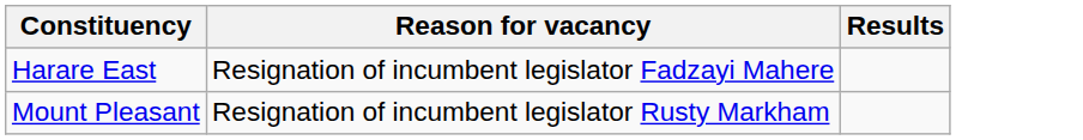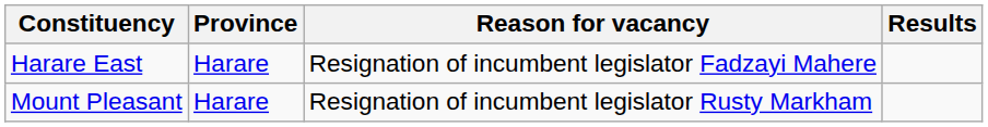+ column: Province | Harare | Harare
